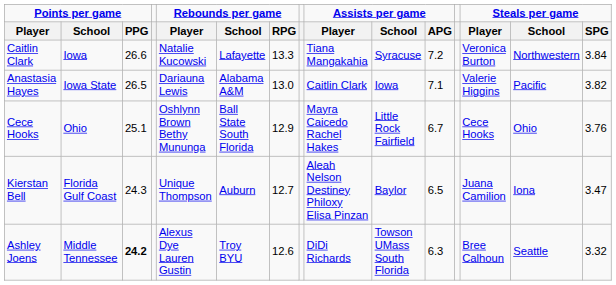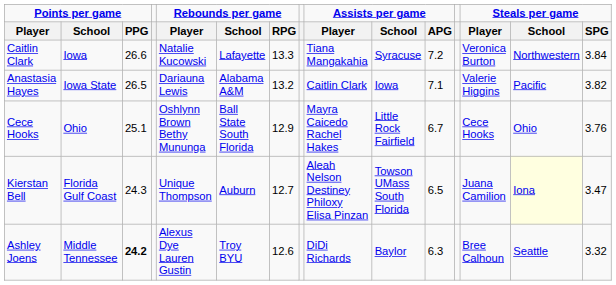Anastasia Hayes | Rebounds per game / RPG: 13.0 -> 13.2
Kierstan Bell | Assists per game / School: Baylor -> Towson UMass South Florida
Kierstan Bell | Steals per game / School: no background -> lightyellow background
Ashley Joens | Assists per game / School: Towson UMass South Florida -> Baylor
